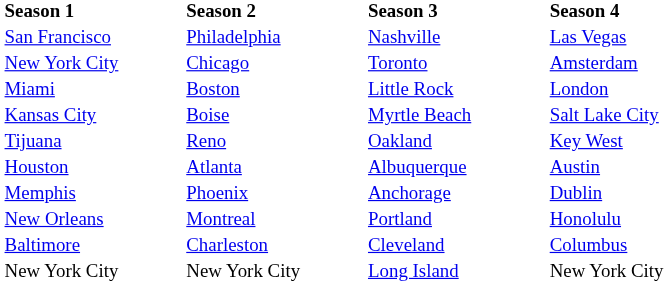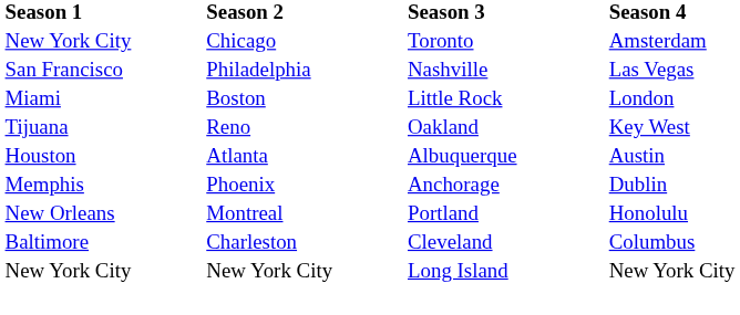rows swapped: Chicago <-> Philadelphia
- row: Kansas City | Boise | Myrtle Beach | Salt Lake City
